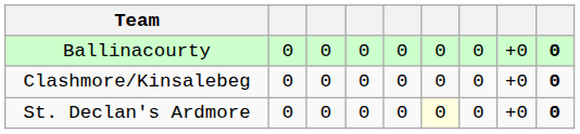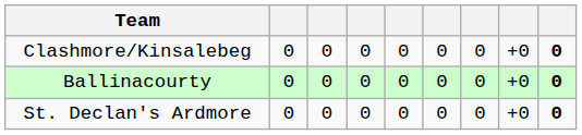rows swapped: Ballinacourty <-> Clashmore/Kinsalebeg
St. Declan's Ardmore | column 6: lightyellow background -> no background
